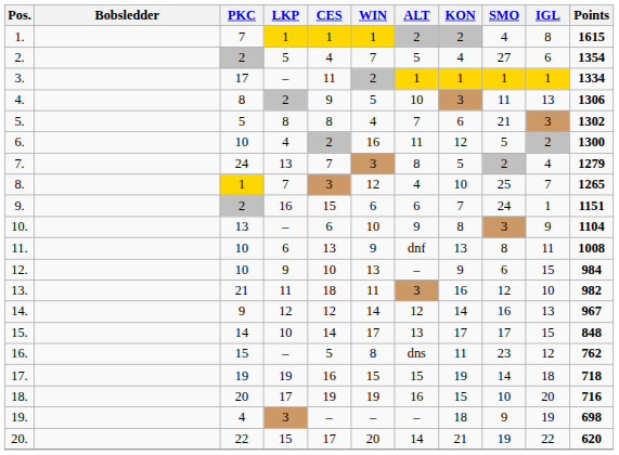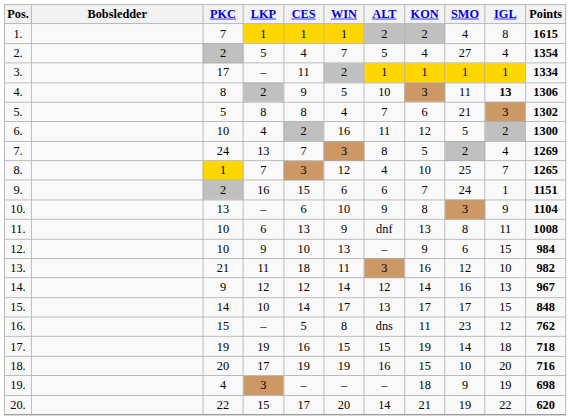2. | IGL: 6 -> 4
4. | IGL: normal -> bold
7. | Points: 1279 -> 1269
